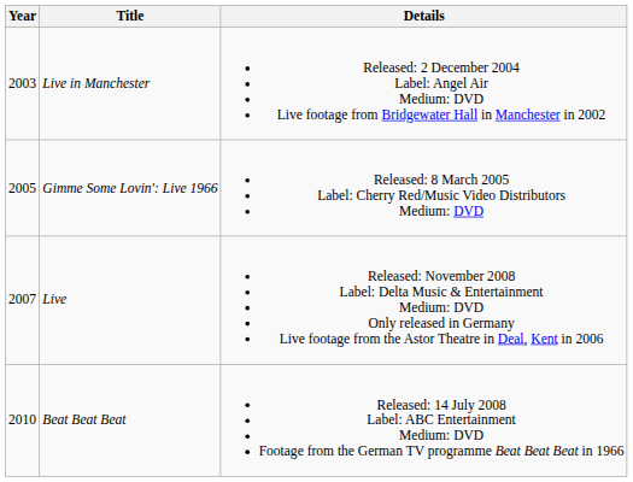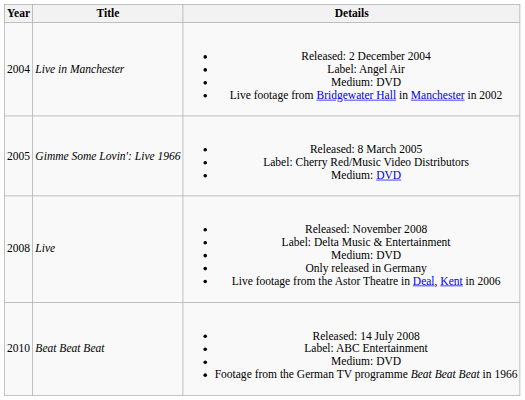Live in Manchester | Year: 2003 -> 2004
Live | Year: 2007 -> 2008
